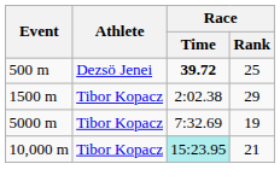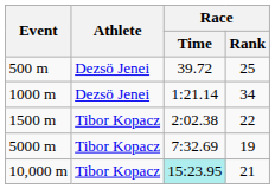500 m | Race / Time: bold -> normal
+ row: 1000 m | Dezsö Jenei | 1:21.14 | 34
1500 m | Race / Rank: 29 -> 22
